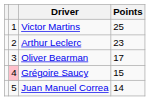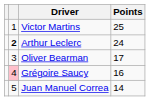Arthur Leclerc | column 2: normal -> bold
Arthur Leclerc | Points: 23 -> 24
Grégoire Saucy | Points: 15 -> 16
